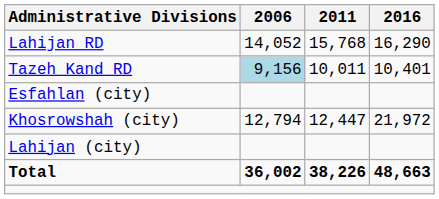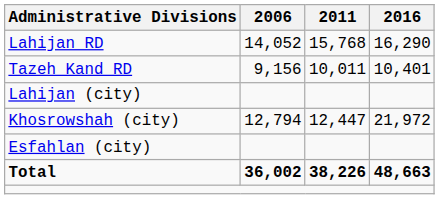Tazeh Kand RD | 2006: lightblue background -> no background
rows swapped: Esfahlan (city) <-> Lahijan (city)
